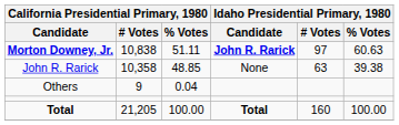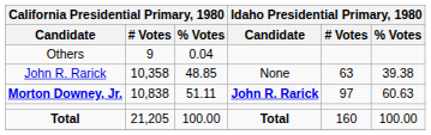rows swapped: Morton Downey, Jr. <-> Others
